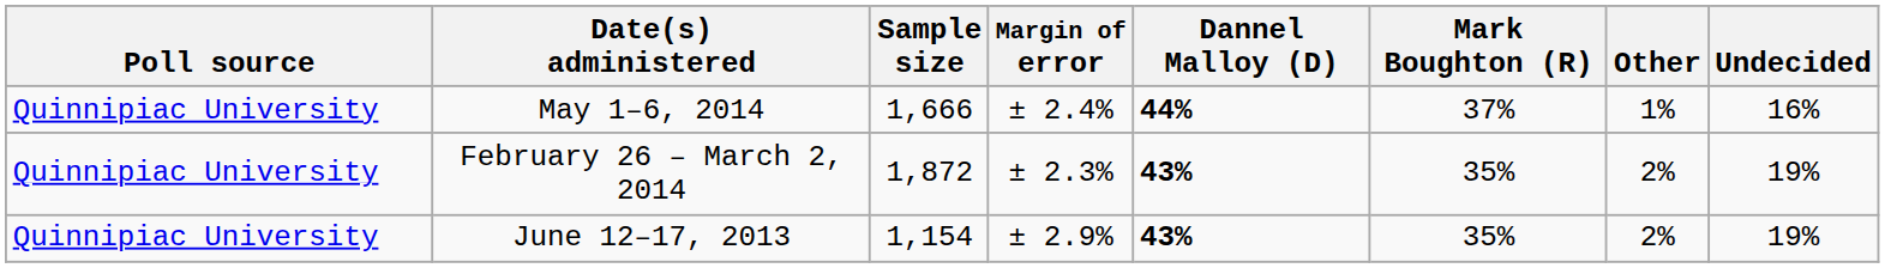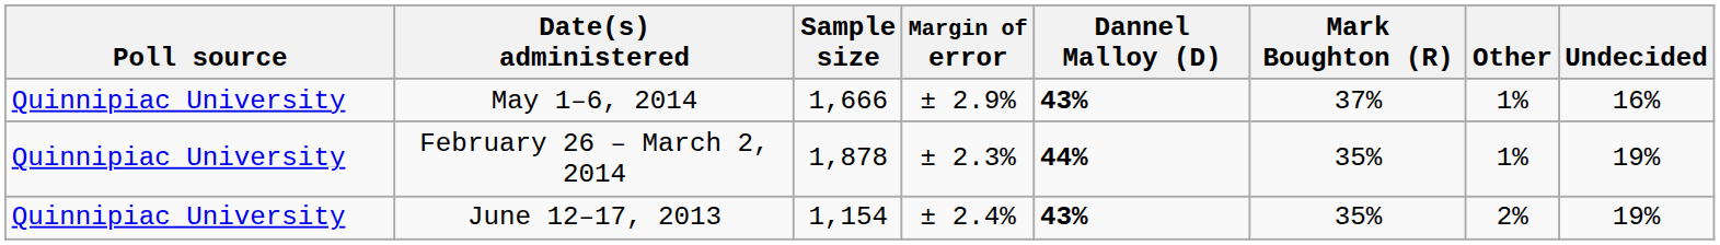May 1–6, 2014 | Margin of error: ± 2.4% -> ± 2.9%
May 1–6, 2014 | Dannel Malloy (D): 44% -> 43%
February 26 – March 2, 2014 | Sample size: 1,872 -> 1,878
February 26 – March 2, 2014 | Dannel Malloy (D): 43% -> 44%
February 26 – March 2, 2014 | Other: 2% -> 1%
June 12–17, 2013 | Margin of error: ± 2.9% -> ± 2.4%
